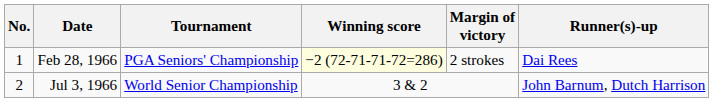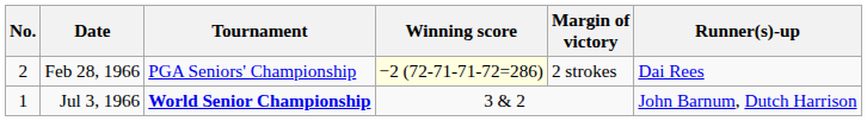Feb 28, 1966 | No.: 1 -> 2
Jul 3, 1966 | No.: 2 -> 1
Jul 3, 1966 | Tournament: normal -> bold
